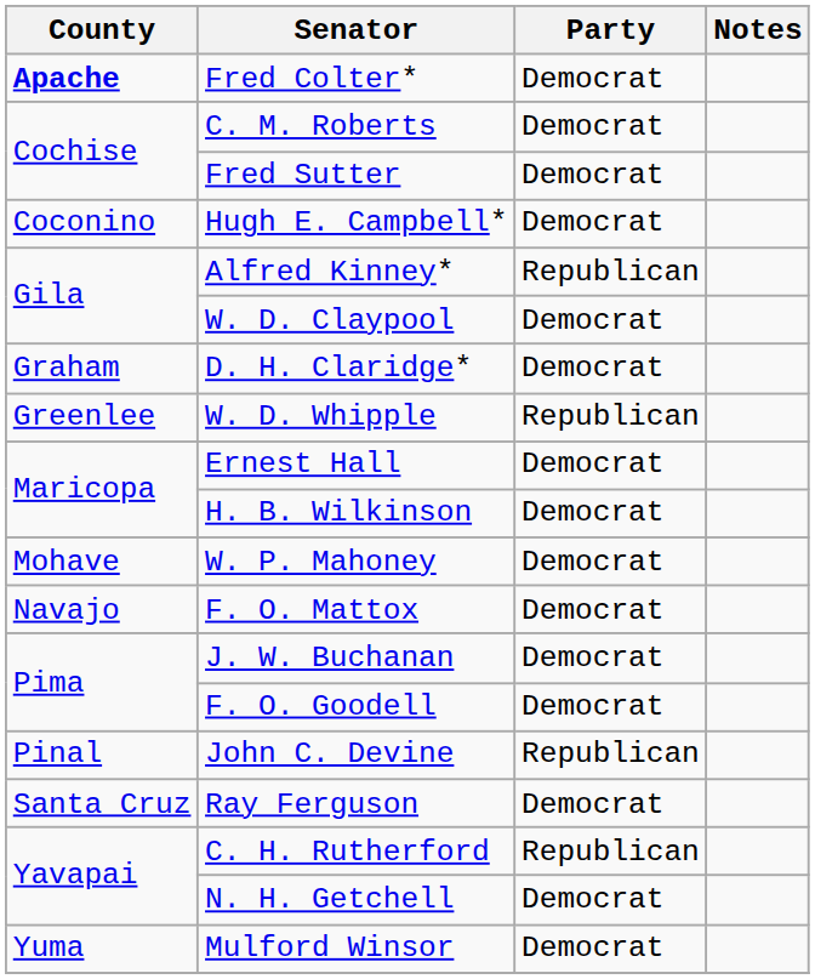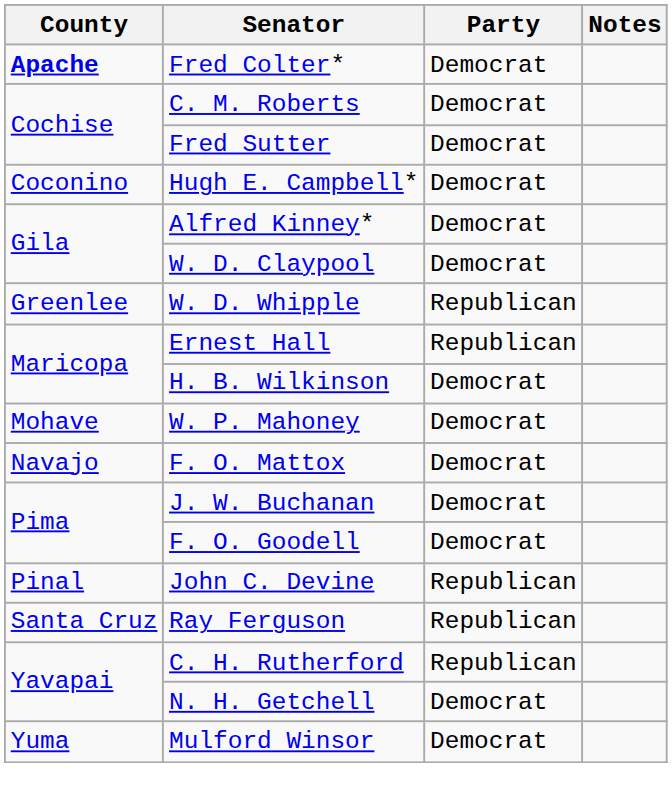Alfred Kinney* | Party: Republican -> Democrat
- row: Graham | D. H. Claridge* | Democrat
Ernest Hall | Party: Democrat -> Republican
Ray Ferguson | Party: Democrat -> Republican
